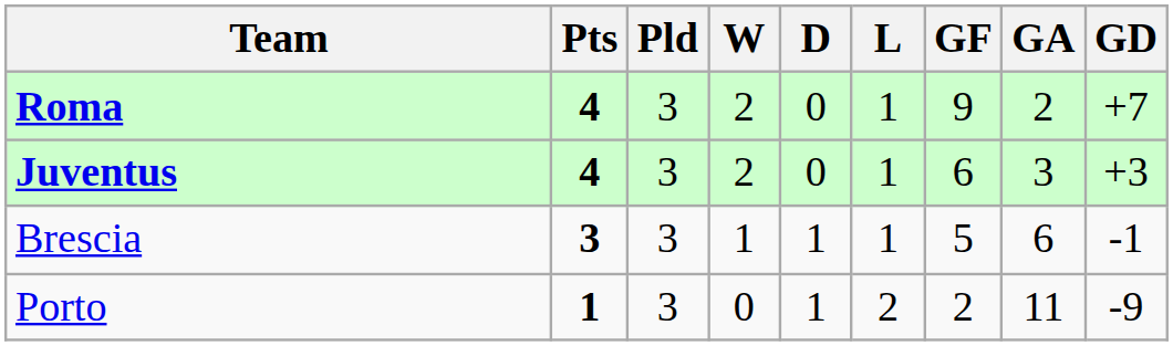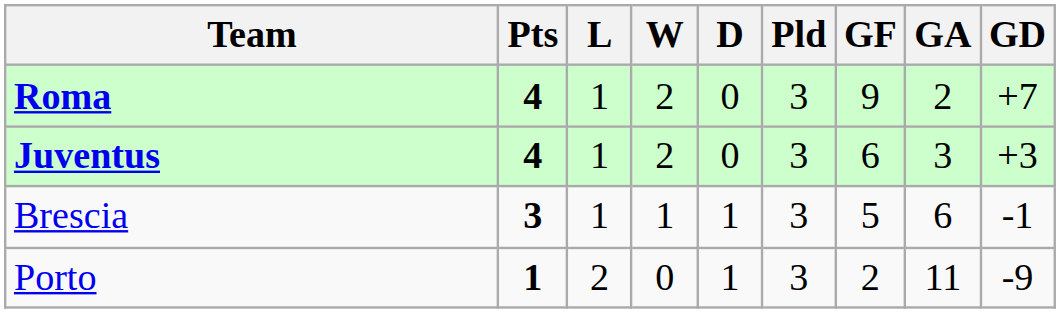columns swapped: Pld <-> L
